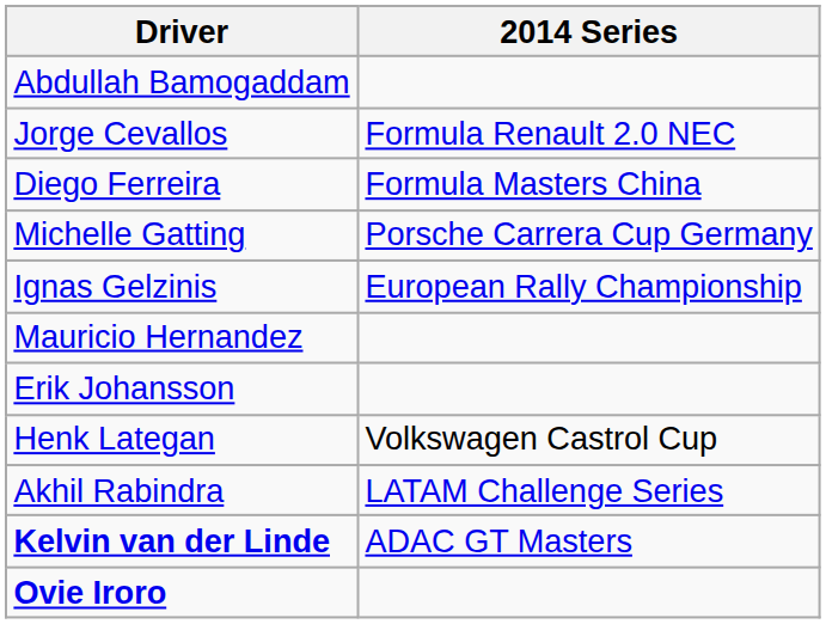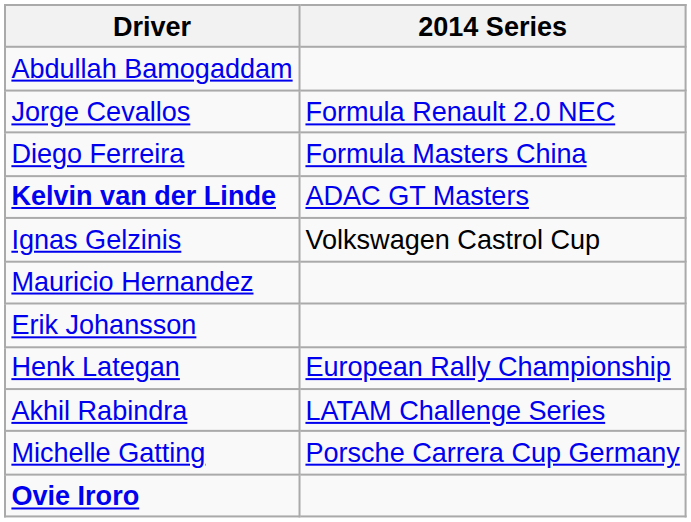rows swapped: Michelle Gatting <-> Kelvin van der Linde
Ignas Gelzinis | 2014 Series: European Rally Championship -> Volkswagen Castrol Cup
Henk Lategan | 2014 Series: Volkswagen Castrol Cup -> European Rally Championship
